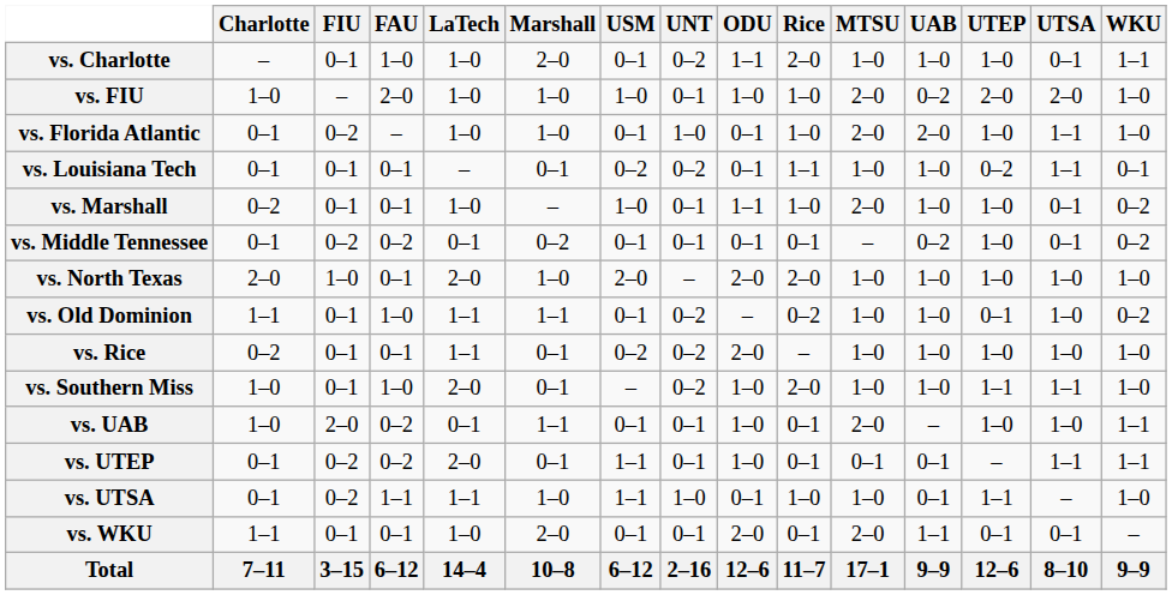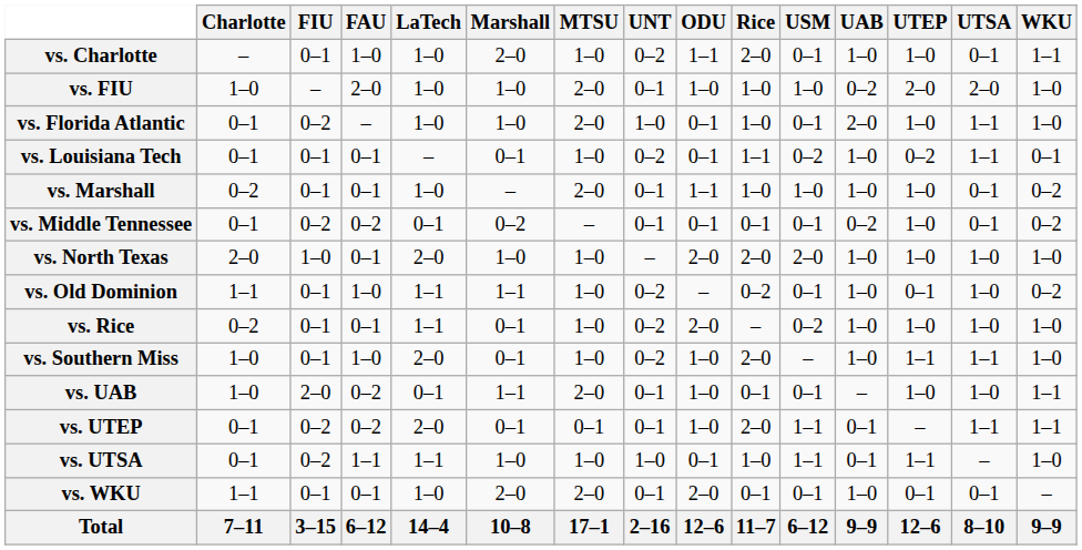columns swapped: MTSU <-> USM
vs. UTEP | Rice: 0–1 -> 2–0
vs. WKU | UAB: 1–1 -> 1–0
